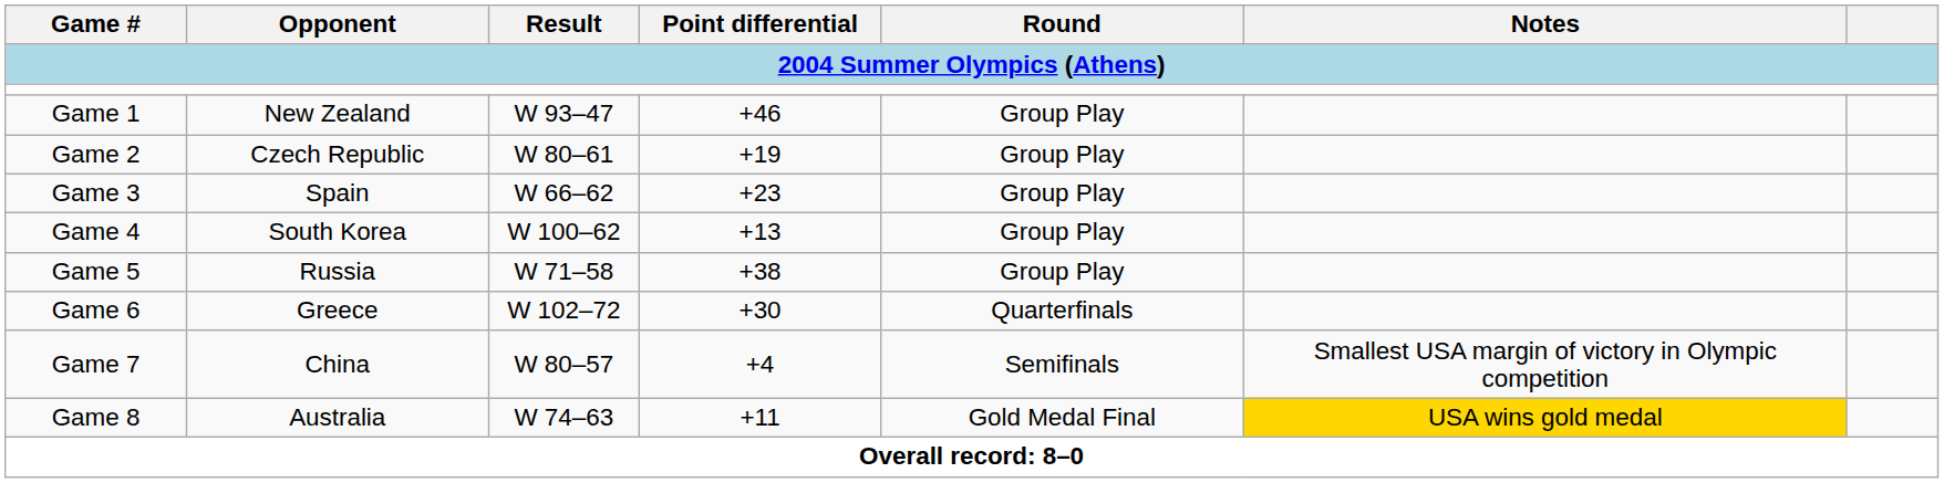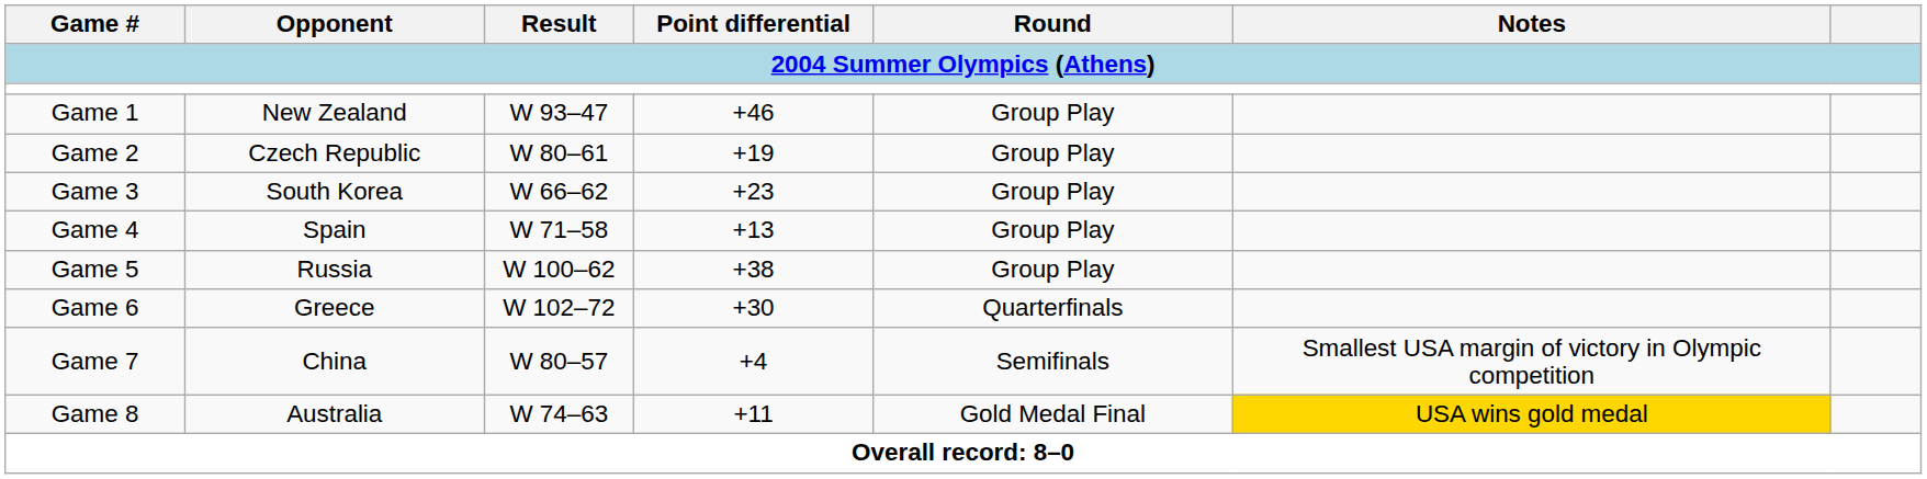Game 3 | Opponent: Spain -> South Korea
Game 4 | Opponent: South Korea -> Spain
Game 4 | Result: W 100–62 -> W 71–58
Game 5 | Result: W 71–58 -> W 100–62
